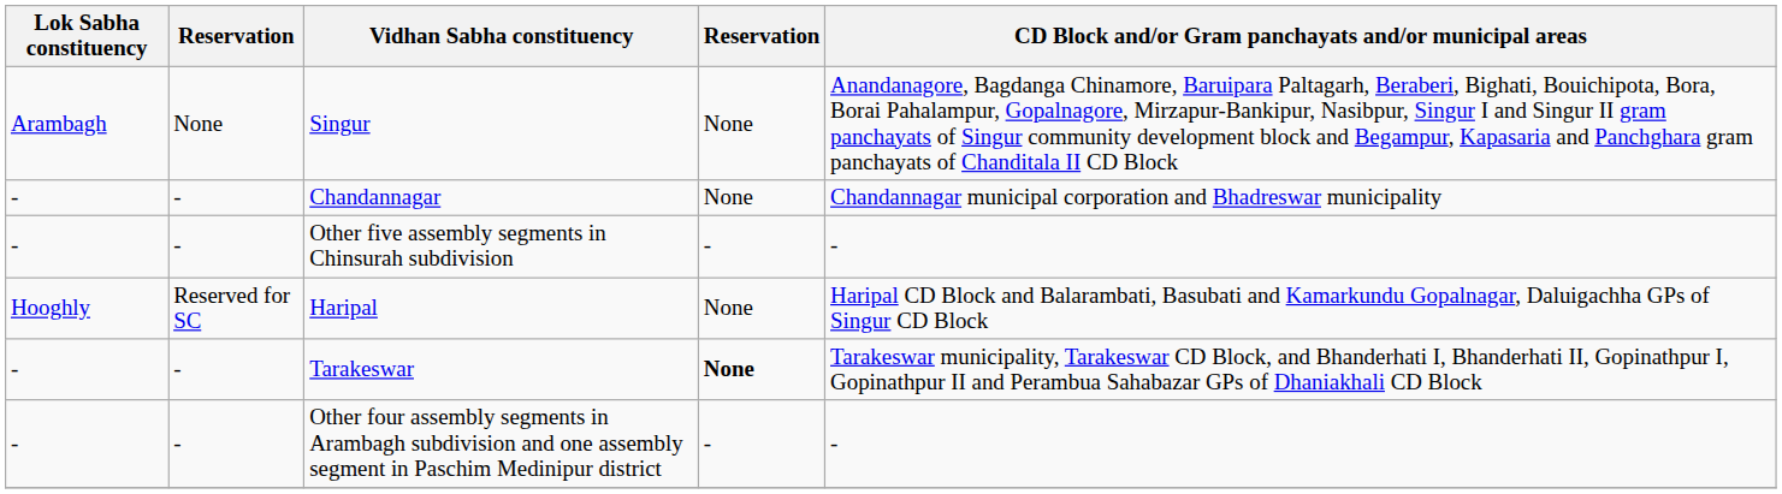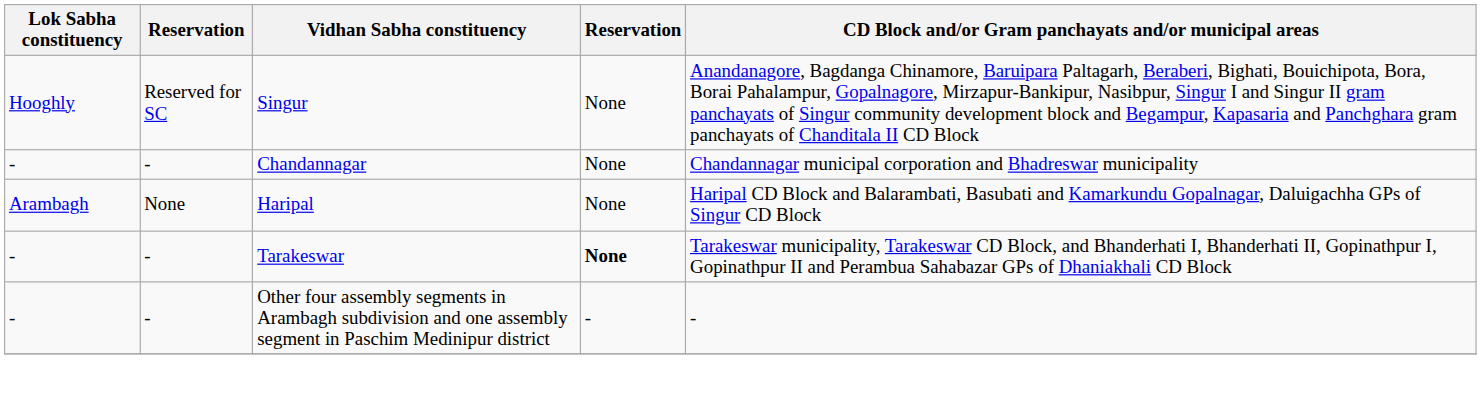Singur | Lok Sabha constituency: Arambagh -> Hooghly
Singur | column 2: None -> Reserved for SC
- row: - | - | Other five assembly segments in Chinsurah subdivision | - | -
Haripal | Lok Sabha constituency: Hooghly -> Arambagh
Haripal | column 2: Reserved for SC -> None
